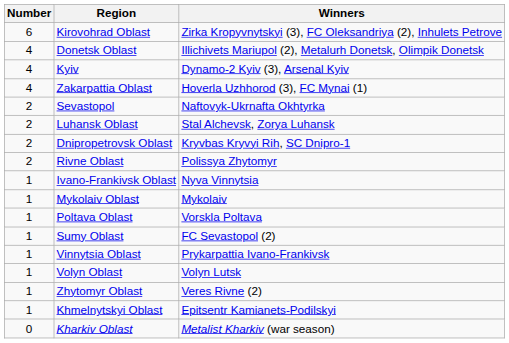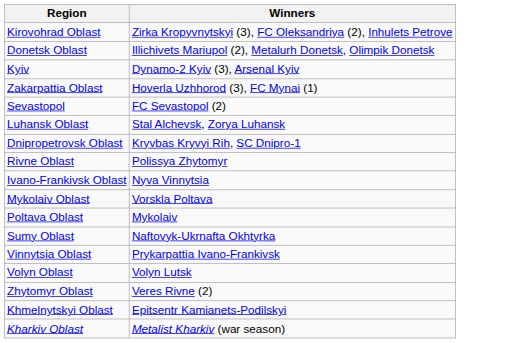- column: Number | 6 | 4 | 4 | 4 | 2 | 2 | 2 | 2 | 1 | 1 | 1 | 1 | 1 | 1 | 1 | 1 | 0
Sevastopol | Winners: Naftovyk-Ukrnafta Okhtyrka -> FC Sevastopol (2)
Mykolaiv Oblast | Winners: Mykolaiv -> Vorskla Poltava
Poltava Oblast | Winners: Vorskla Poltava -> Mykolaiv
Sumy Oblast | Winners: FC Sevastopol (2) -> Naftovyk-Ukrnafta Okhtyrka
